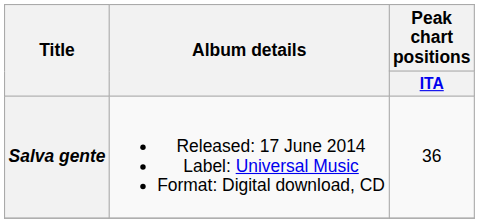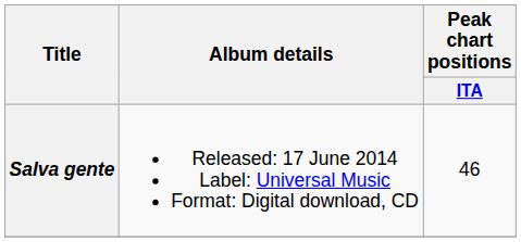Salva gente | Peak chart positions / ITA: 36 -> 46
